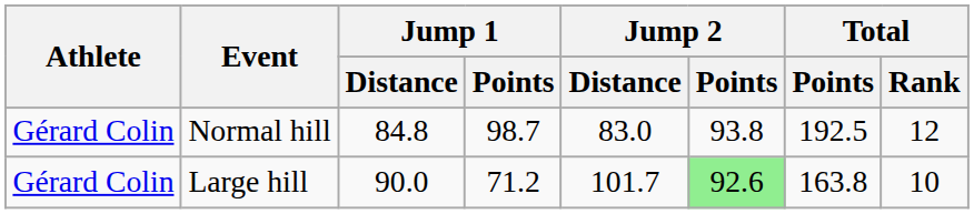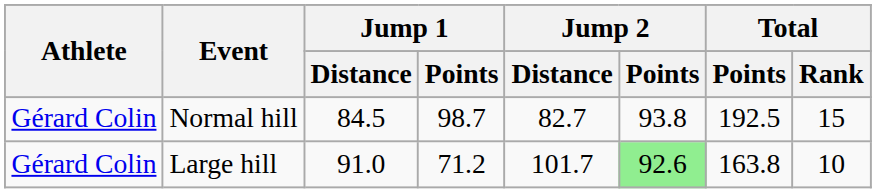Normal hill | Jump 1 / Distance: 84.8 -> 84.5
Normal hill | Jump 2 / Distance: 83.0 -> 82.7
Normal hill | Total / Rank: 12 -> 15
Large hill | Jump 1 / Distance: 90.0 -> 91.0
